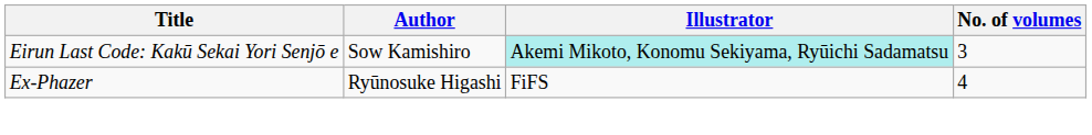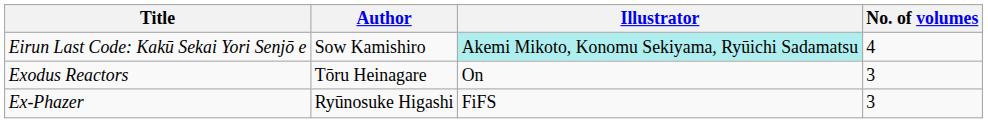Eirun Last Code: Kakū Sekai Yori Senjō e | No. of volumes: 3 -> 4
+ row: Exodus Reactors | Tōru Heinagare | On | 3
Ex-Phazer | No. of volumes: 4 -> 3
